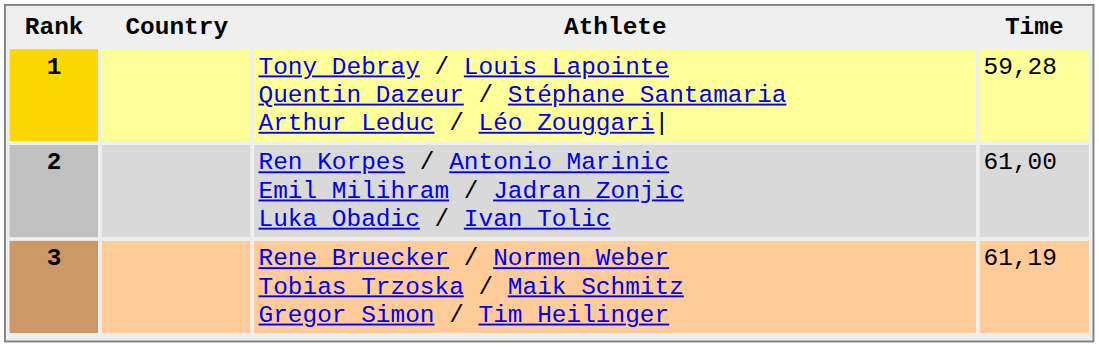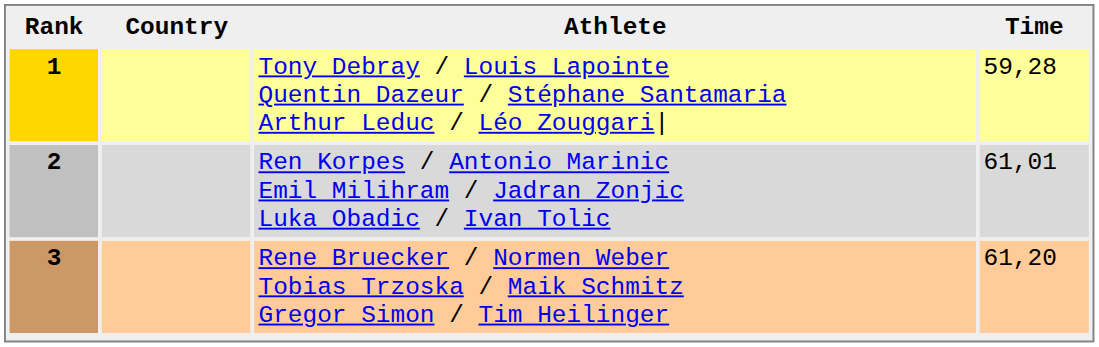2 | Time: 61,00 -> 61,01
3 | Time: 61,19 -> 61,20
